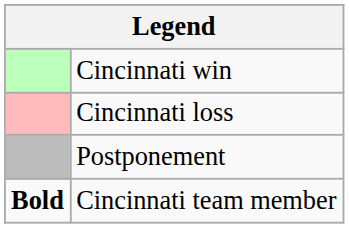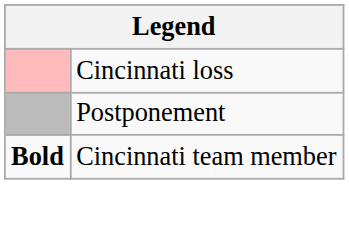- row: Cincinnati win
